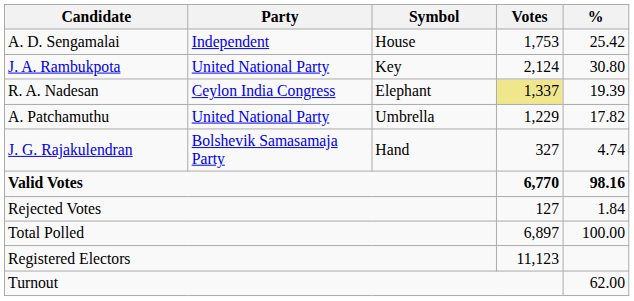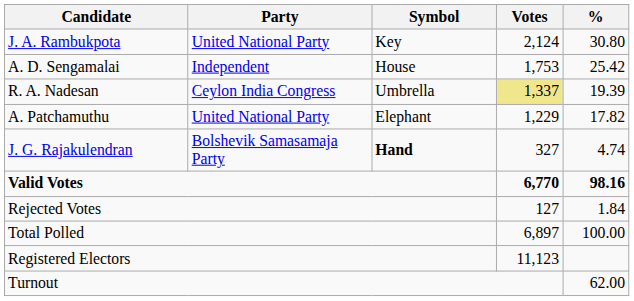rows swapped: J. A. Rambukpota <-> A. D. Sengamalai
R. A. Nadesan | Symbol: Elephant -> Umbrella
A. Patchamuthu | Symbol: Umbrella -> Elephant
J. G. Rajakulendran | Symbol: normal -> bold
